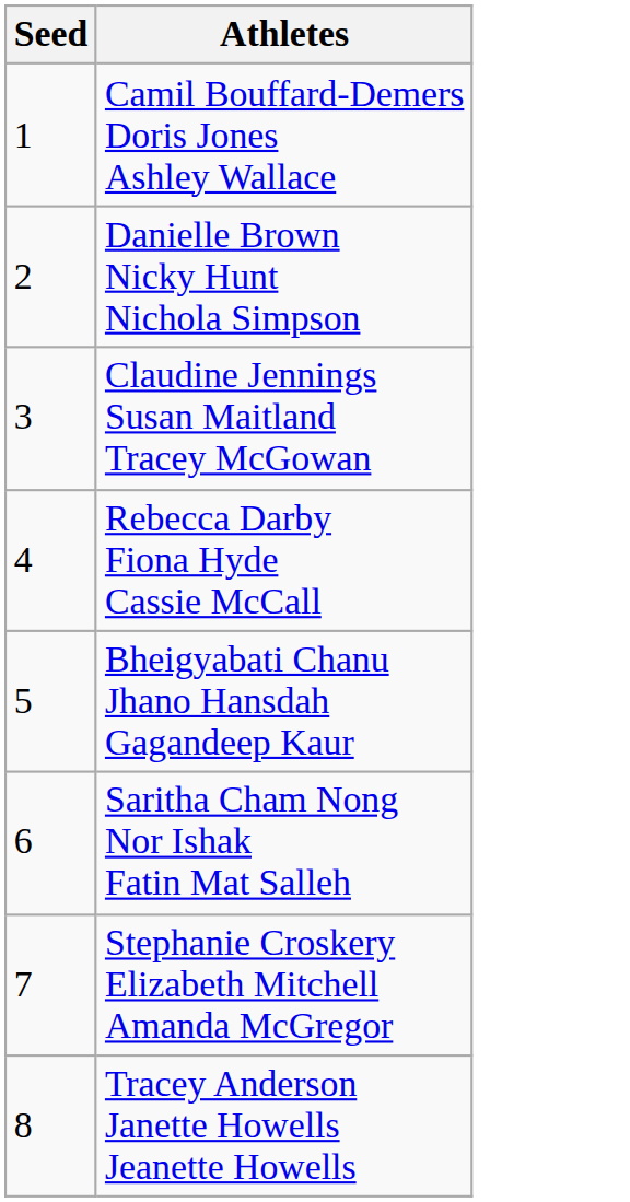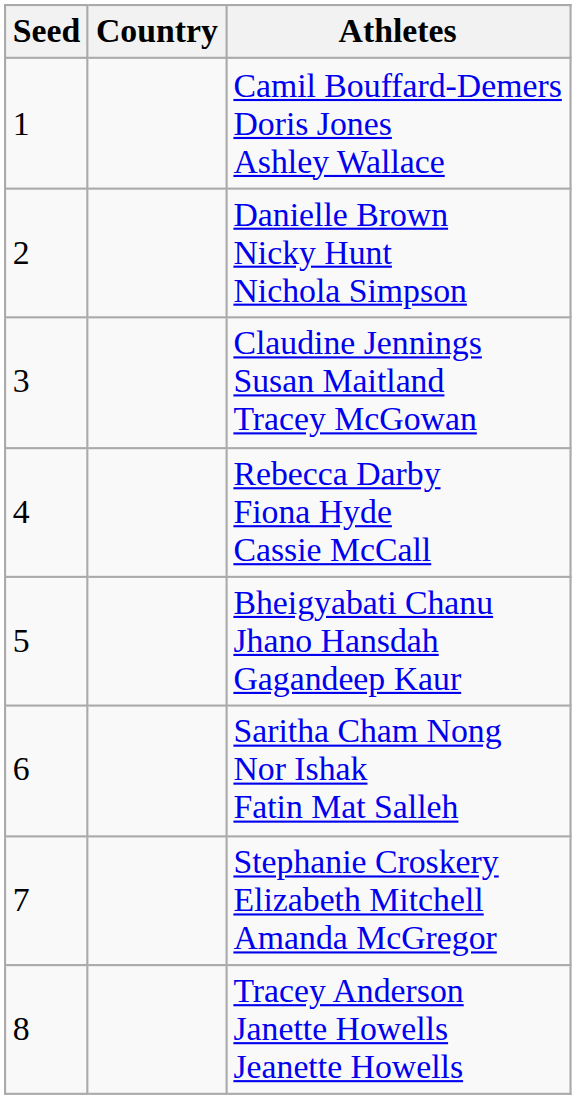+ column: Country
